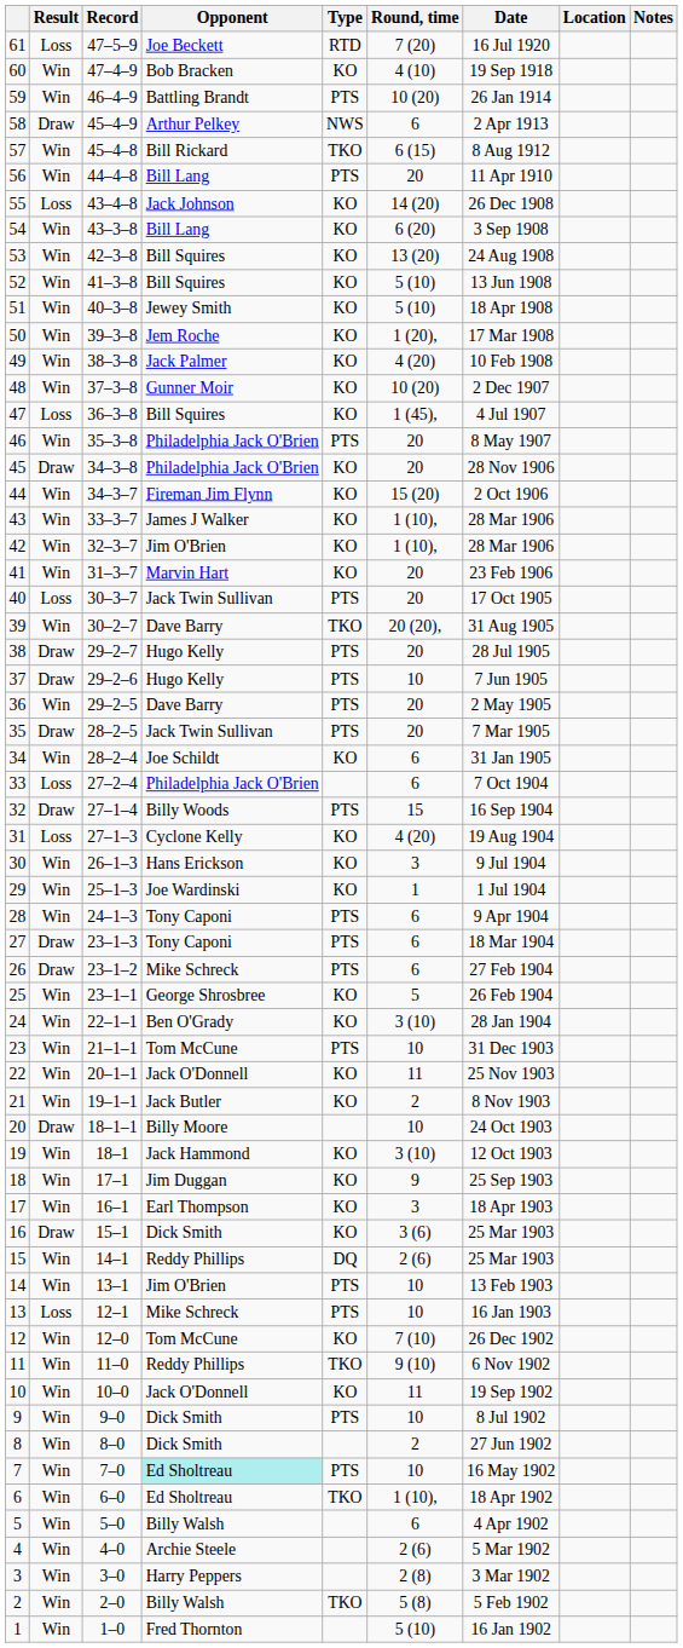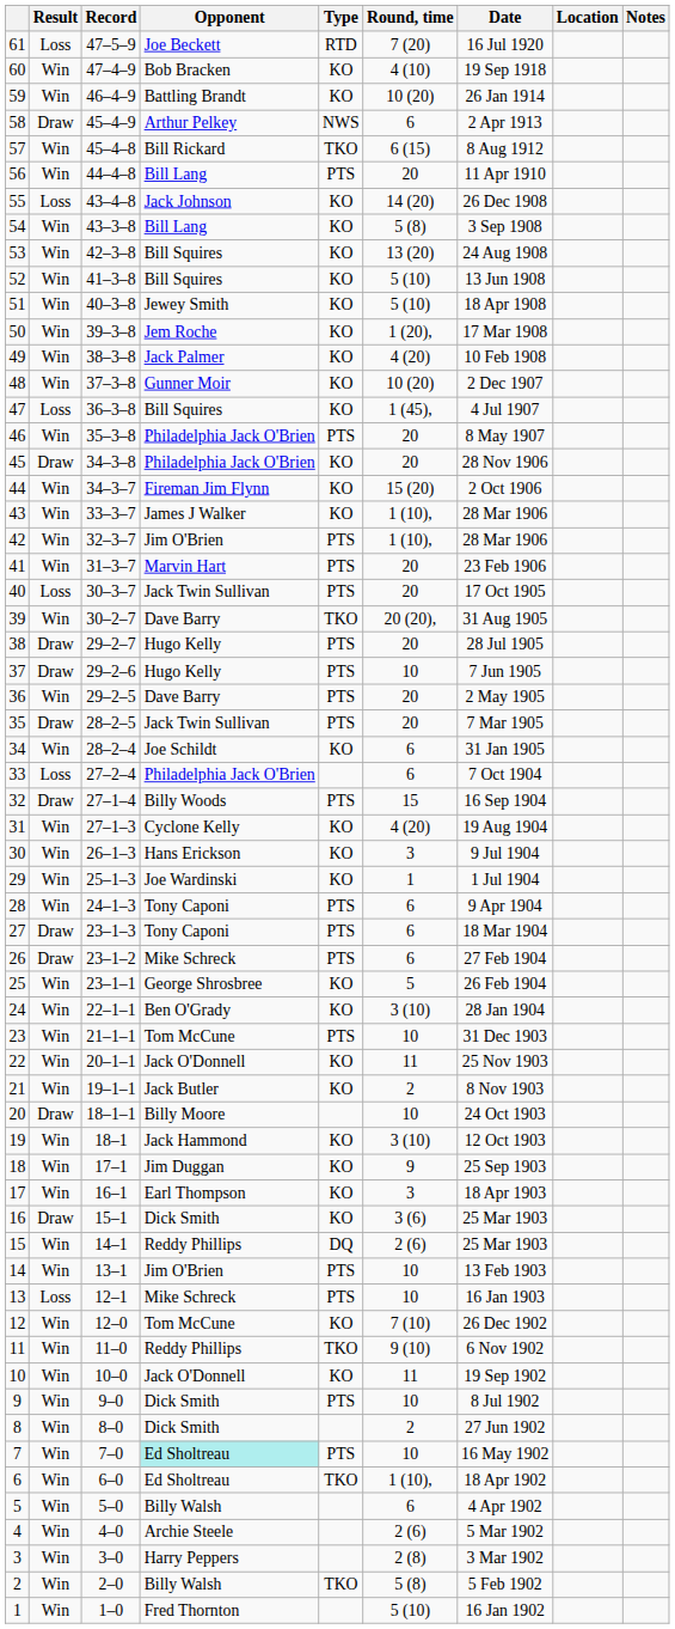59 | Type: PTS -> KO
54 | Round, time: 6 (20) -> 5 (8)
42 | Type: KO -> PTS
41 | Type: KO -> PTS
31 | Result: Loss -> Win
